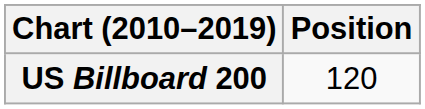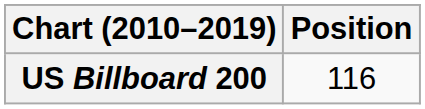US Billboard 200 | Position: 120 -> 116
